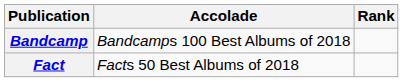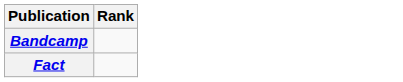- column: Accolade | Bandcamps 100 Best Albums of 2018 | Facts 50 Best Albums of 2018
